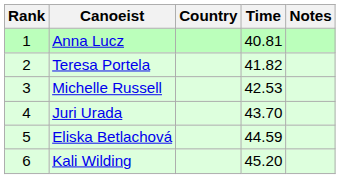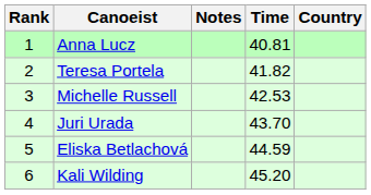columns swapped: Country <-> Notes
